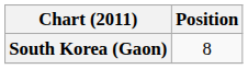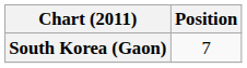South Korea (Gaon) | Position: 8 -> 7
